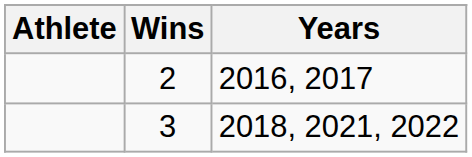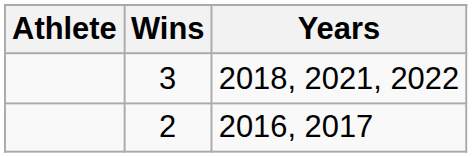rows swapped: 3 <-> 2
